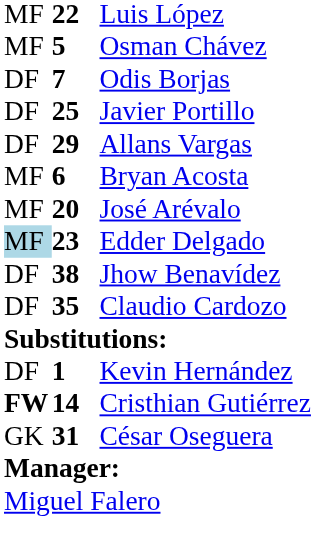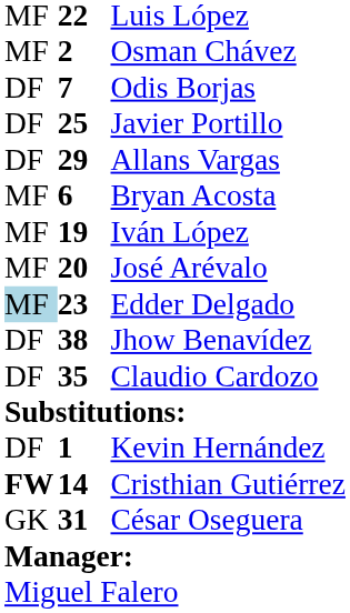Osman Chávez | column 2: 5 -> 2
+ row: MF | 19 | Iván López
